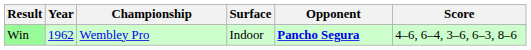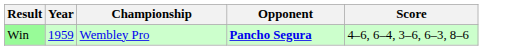- column: Surface | Indoor
Win | Year: 1962 -> 1959
